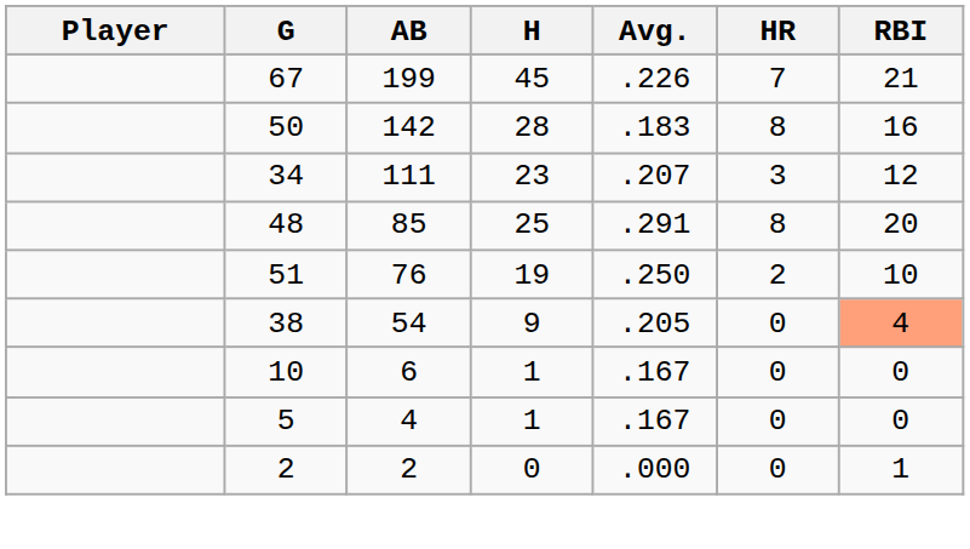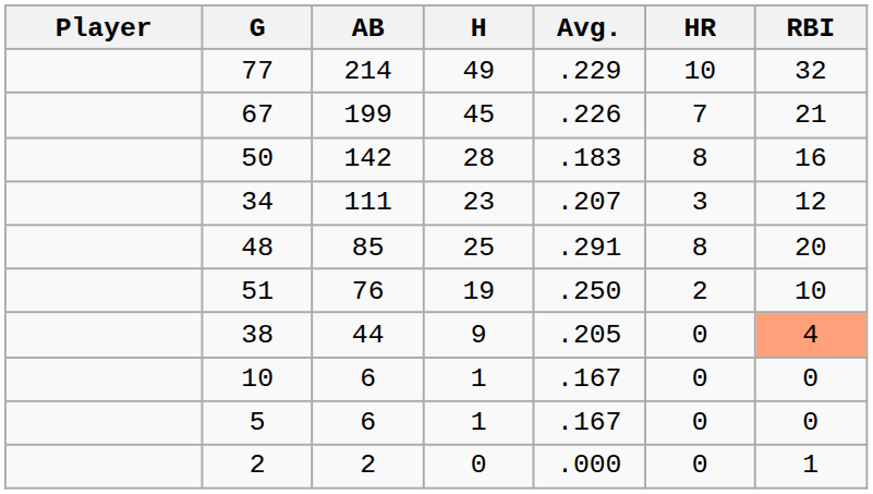+ row: 77 | 214 | 49 | .229 | 10 | 32
38 | AB: 54 -> 44
5 | AB: 4 -> 6
